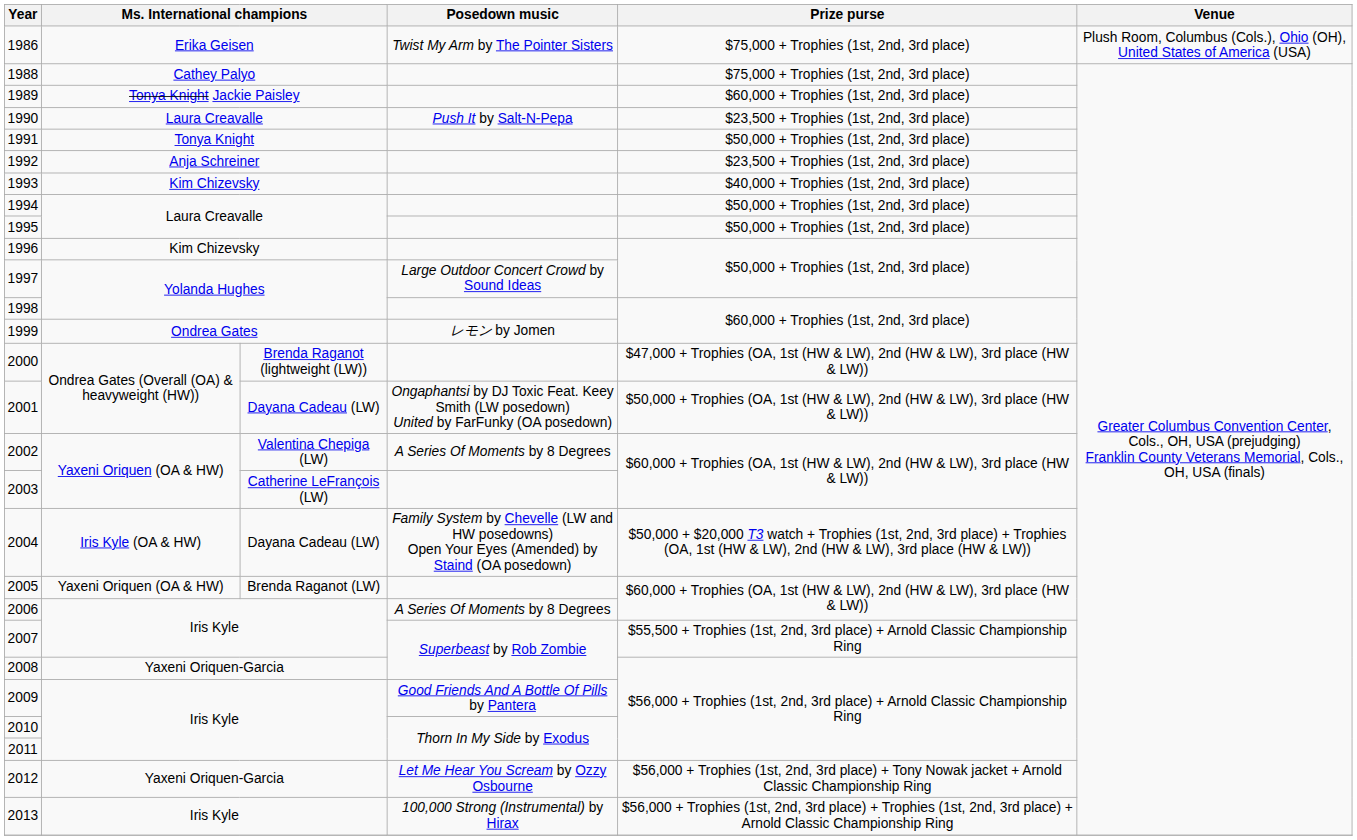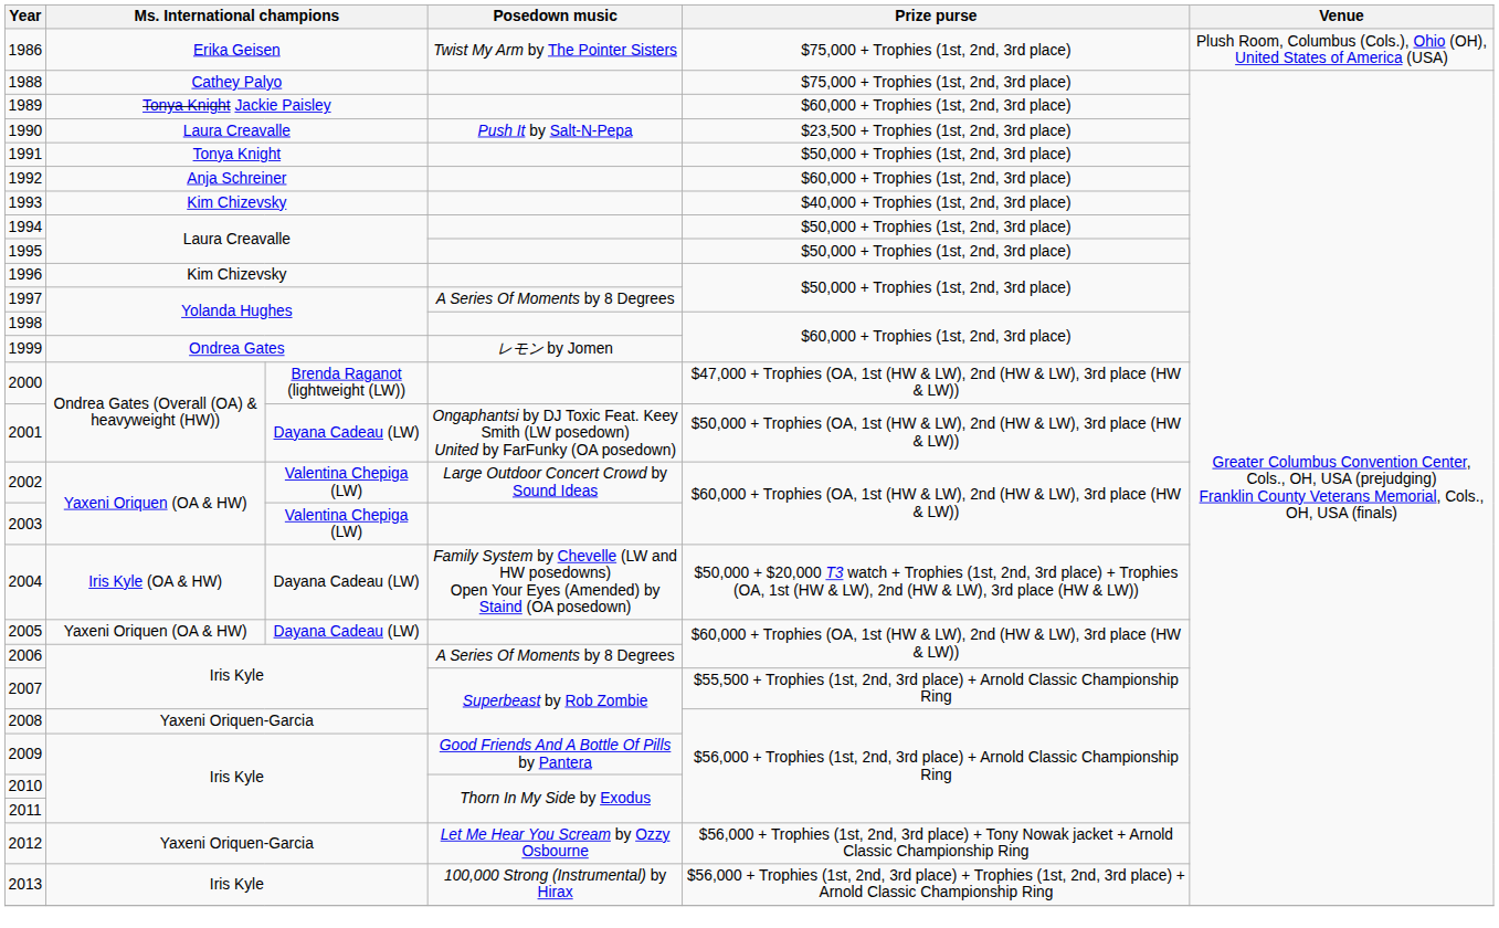1992 | Prize purse: $23,500 + Trophies (1st, 2nd, 3rd place) -> $60,000 + Trophies (1st, 2nd, 3rd place)
1997 | Posedown music: Large Outdoor Concert Crowd by Sound Ideas -> A Series Of Moments by 8 Degrees
2002 | Posedown music: A Series Of Moments by 8 Degrees -> Large Outdoor Concert Crowd by Sound Ideas
2003 | column 3: Catherine LeFrançois (LW) -> Valentina Chepiga (LW)
2005 | column 3: Brenda Raganot (LW) -> Dayana Cadeau (LW)
